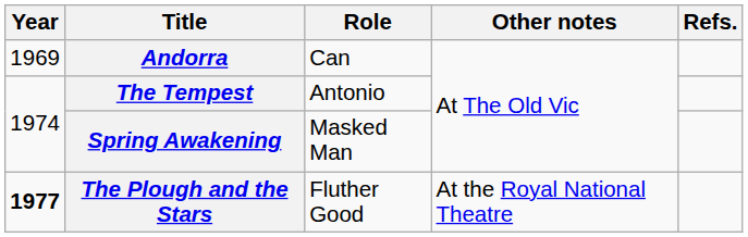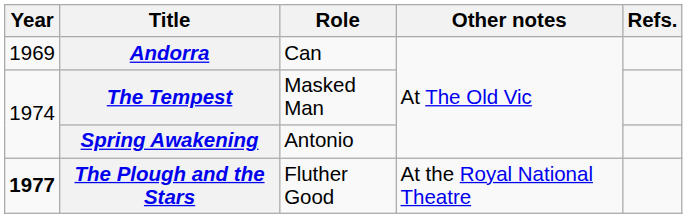The Tempest | Role: Antonio -> Masked Man
Spring Awakening | Role: Masked Man -> Antonio
